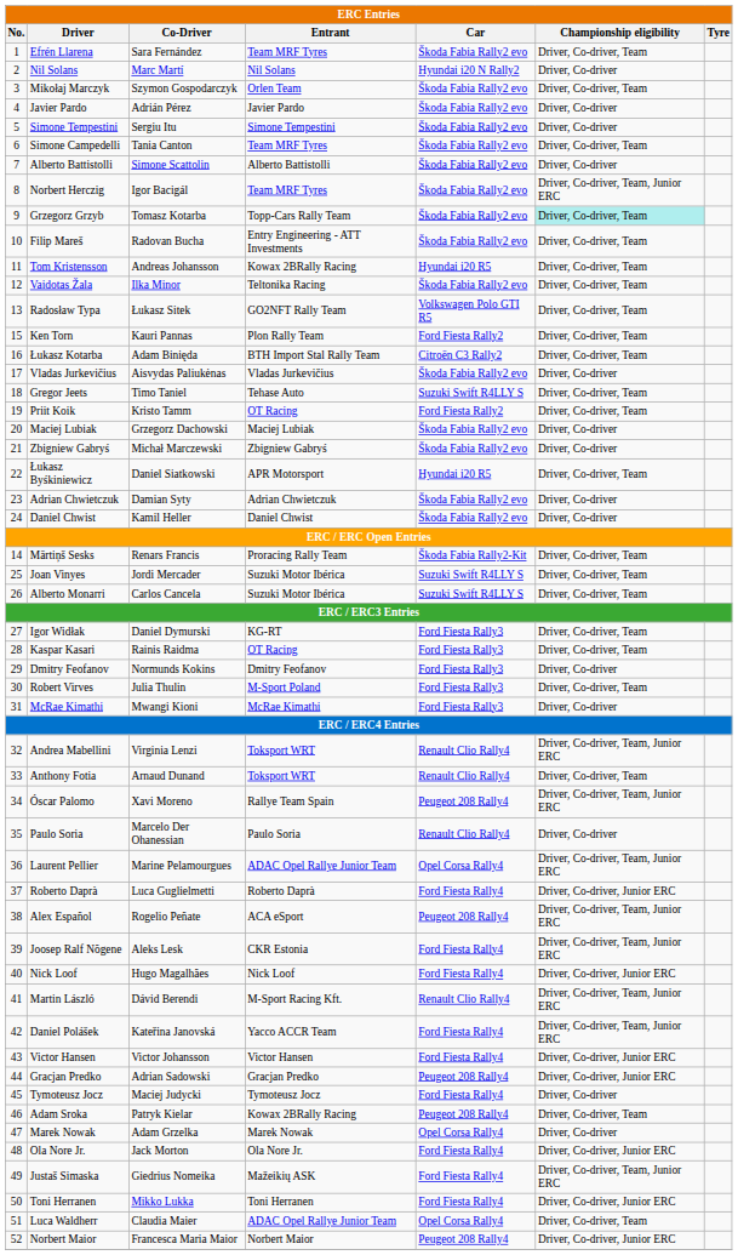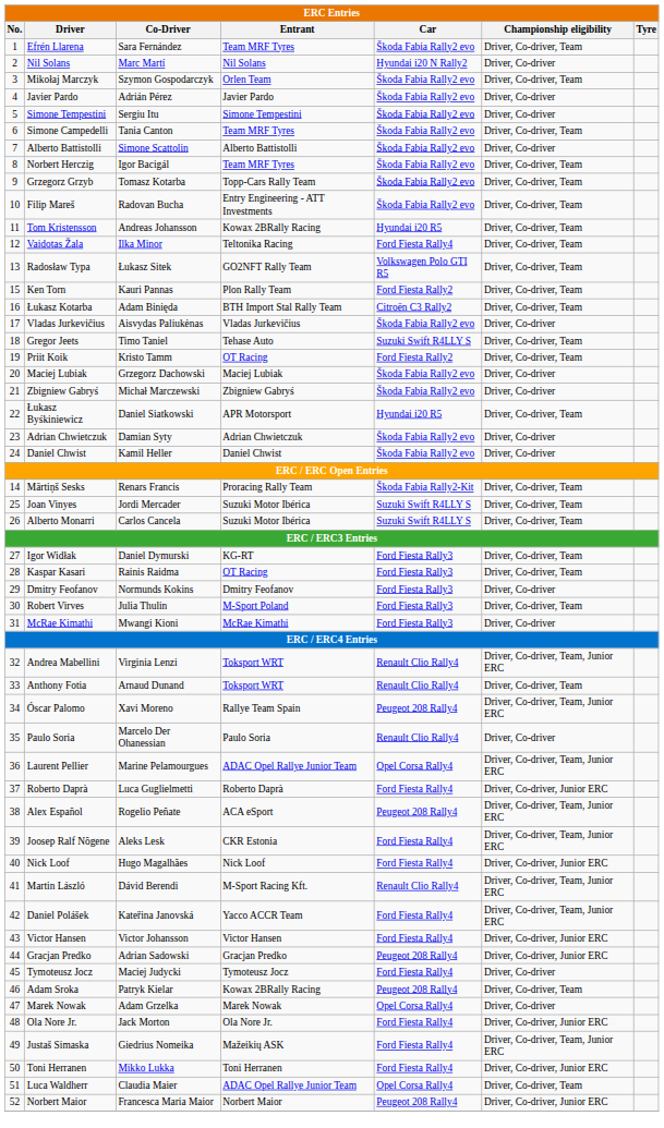Norbert Herczig | Championship eligibility: Driver, Co-driver, Team, Junior ERC -> Driver, Co-driver, Team
Grzegorz Grzyb | Championship eligibility: paleturquoise background -> no background
Vaidotas Žala | Car: Škoda Fabia Rally2 evo -> Ford Fiesta Rally4
